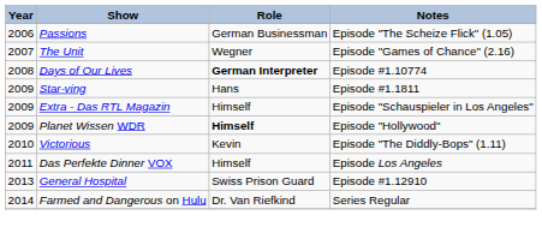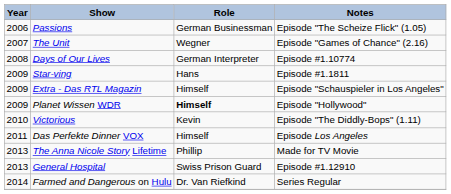Days of Our Lives | Role: bold -> normal
+ row: 2013 | The Anna Nicole Story Lifetime | Phillip | Made for TV Movie
